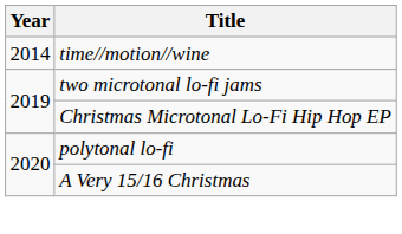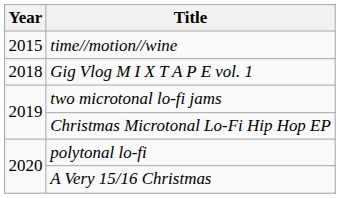time//motion//wine | Year: 2014 -> 2015
+ row: 2018 | Gig Vlog M I X T A P E vol. 1
